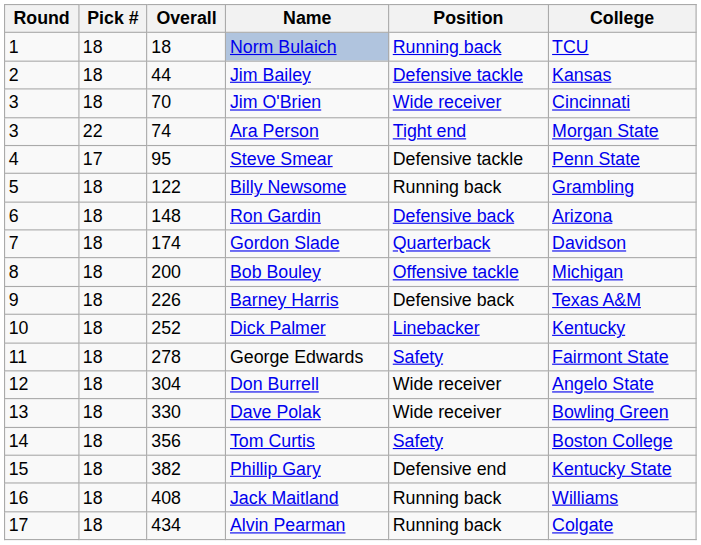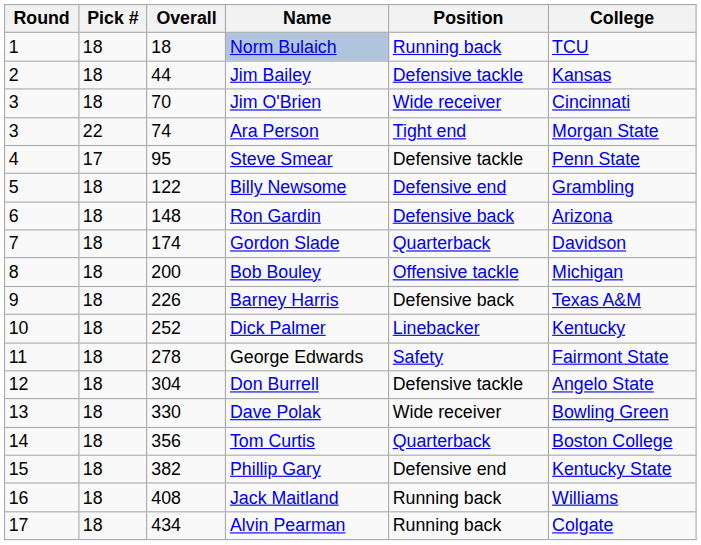Billy Newsome | Position: Running back -> Defensive end
Don Burrell | Position: Wide receiver -> Defensive tackle
Tom Curtis | Position: Safety -> Quarterback
